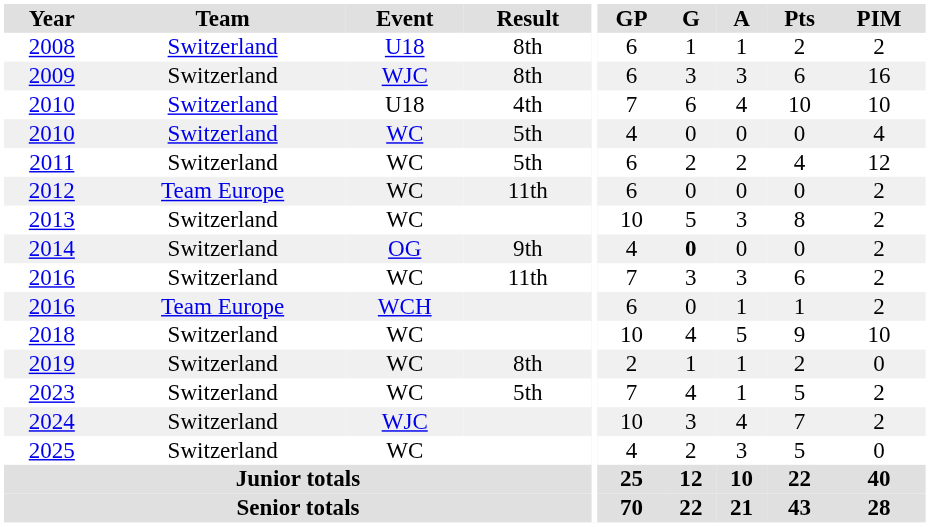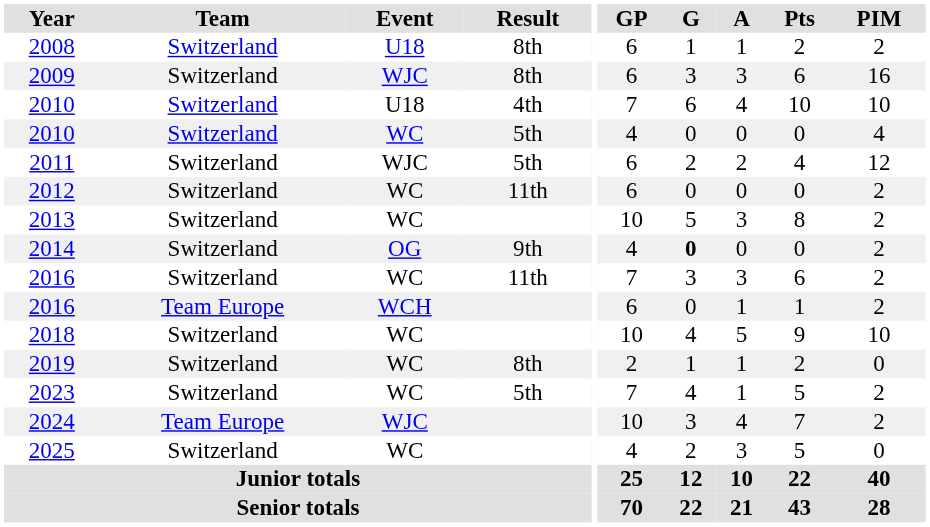2011 | Event: WC -> WJC
2012 | Team: Team Europe -> Switzerland
2024 | Team: Switzerland -> Team Europe
